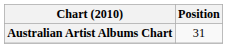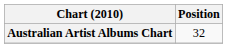Australian Artist Albums Chart | Position: 31 -> 32
